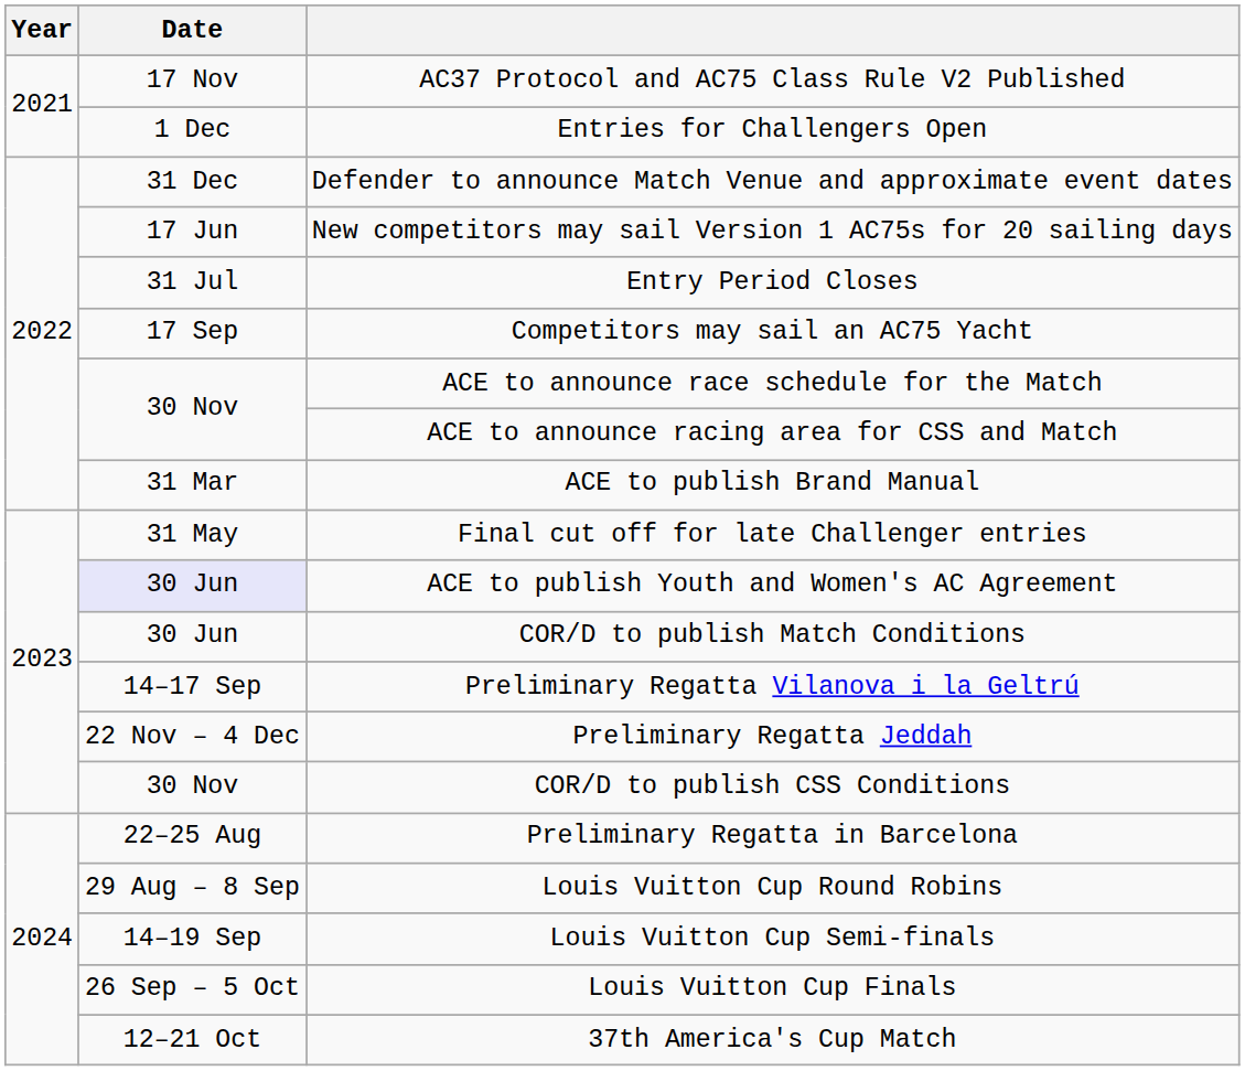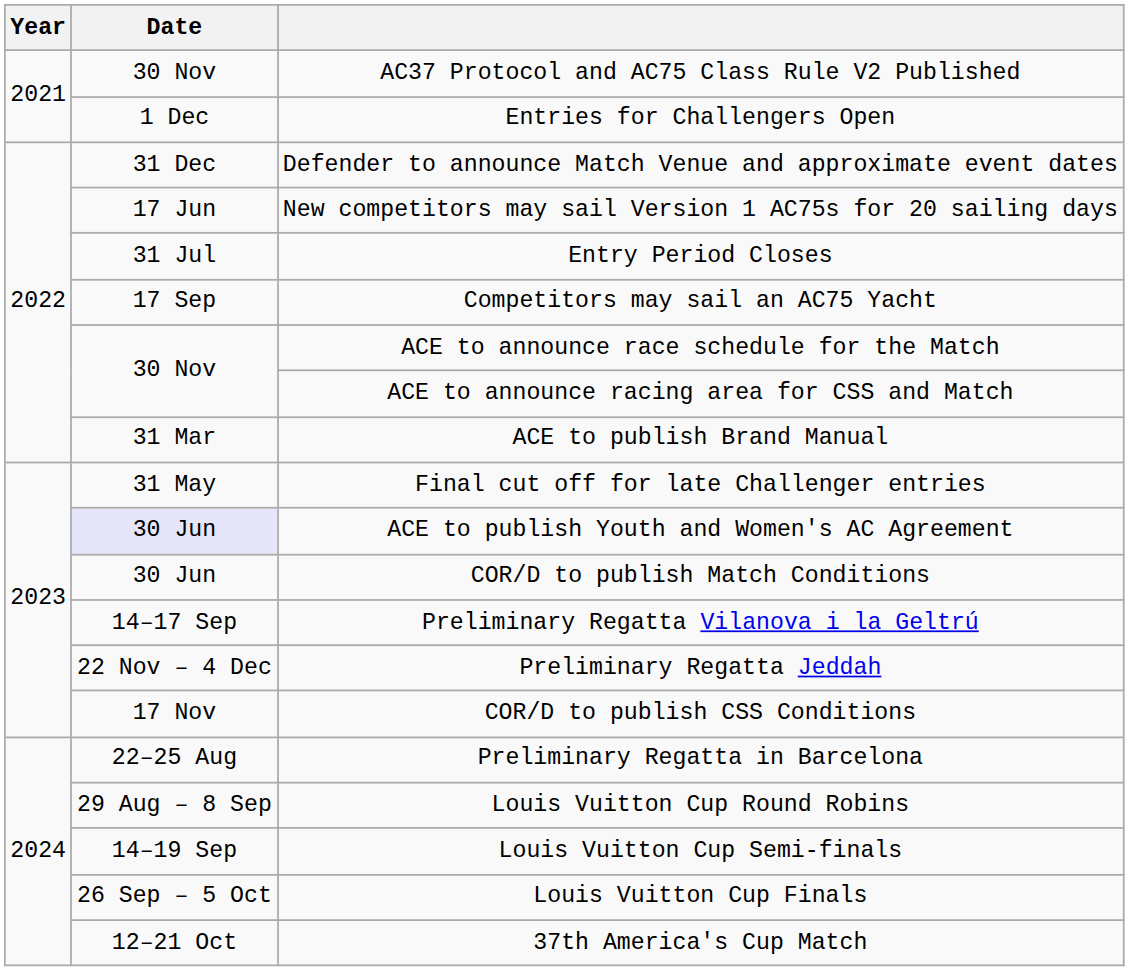AC37 Protocol and AC75 Class Rule V2 Published | Date: 17 Nov -> 30 Nov
COR/D to publish CSS Conditions | Date: 30 Nov -> 17 Nov
